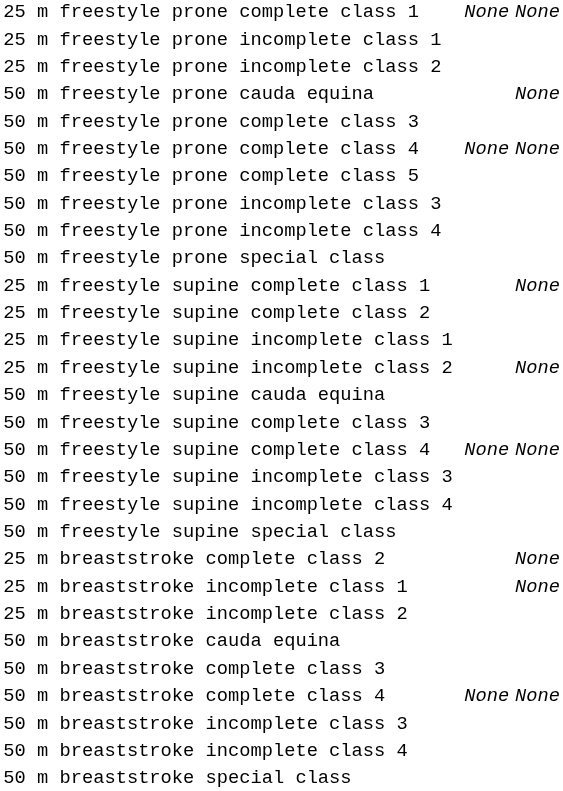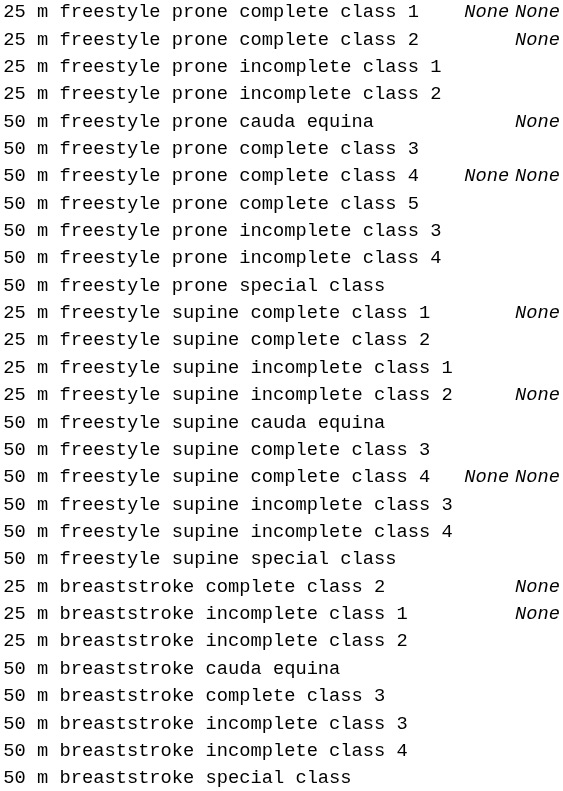+ row: 25 m freestyle prone complete class 2 | None
- row: 50 m breaststroke complete class 4 | None | None
